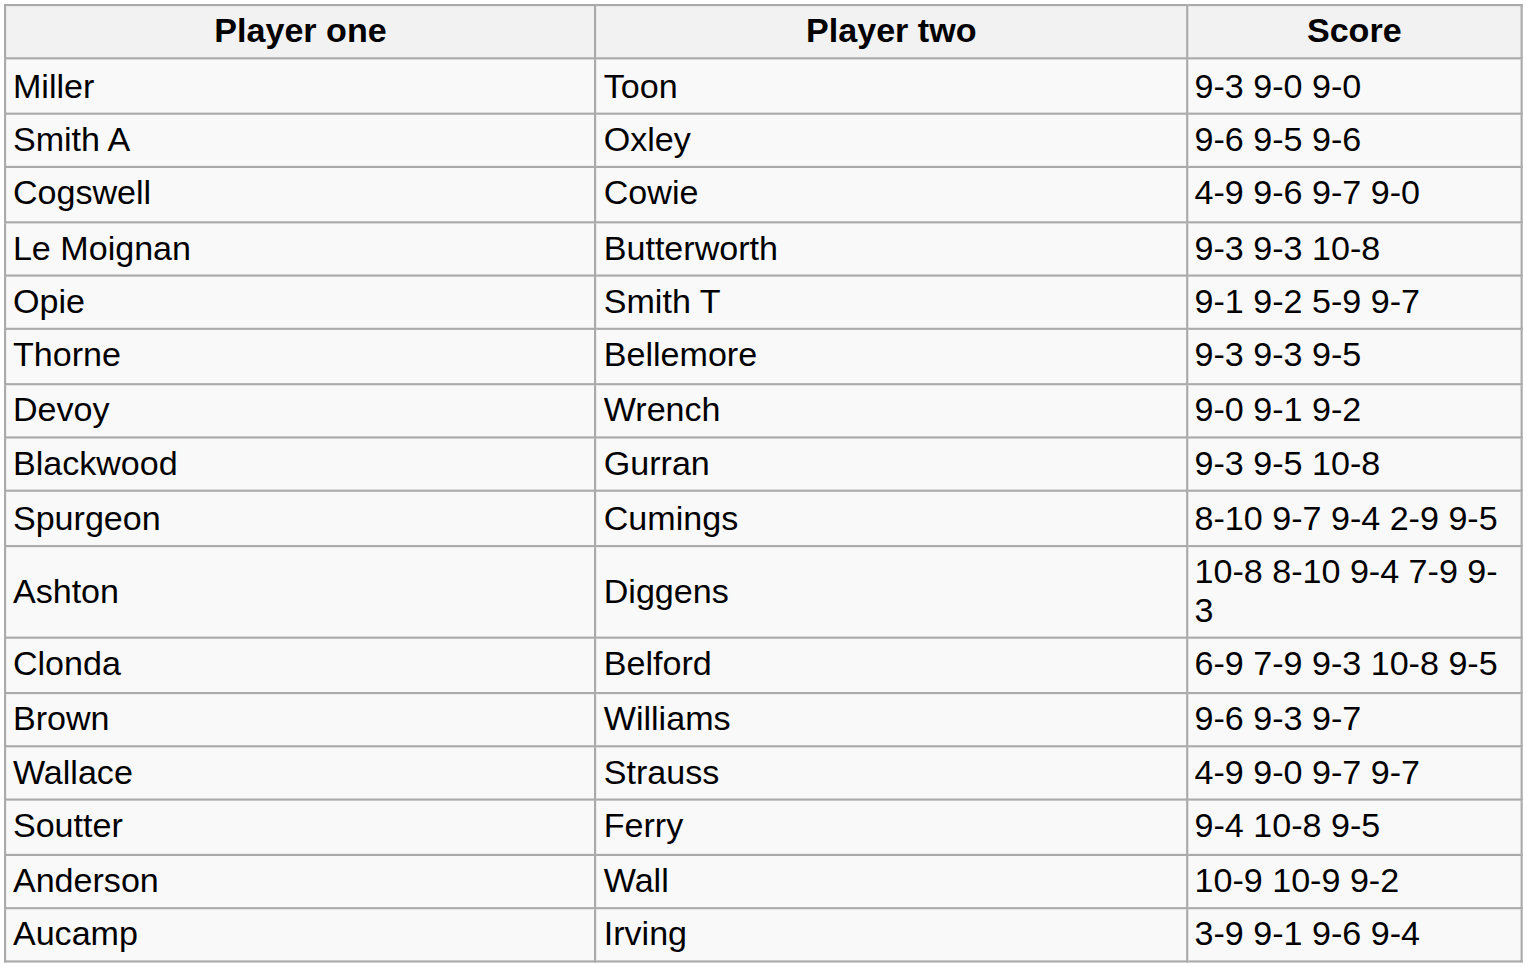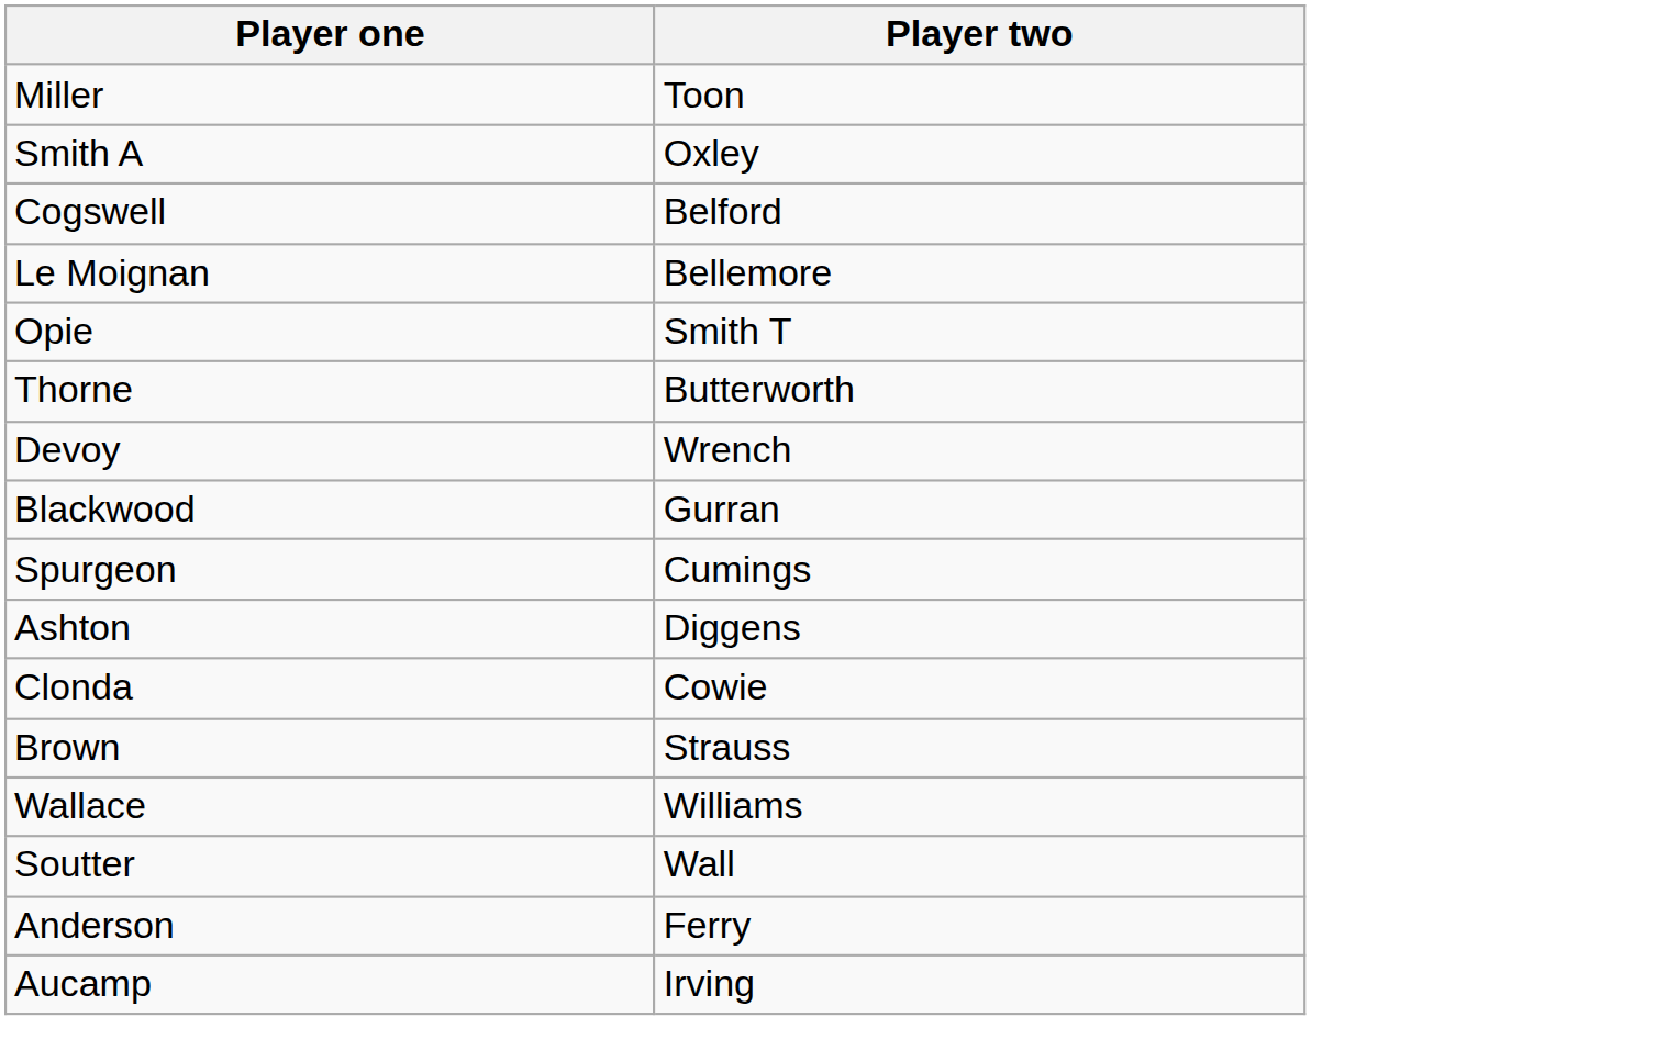- column: Score | 9-3 9-0 9-0 | 9-6 9-5 9-6 | 4-9 9-6 9-7 9-0 | 9-3 9-3 10-8 | 9-1 9-2 5-9 9-7 | 9-3 9-3 9-5 | 9-0 9-1 9-2 | 9-3 9-5 10-8 | 8-10 9-7 9-4 2-9 9-5 | 10-8 8-10 9-4 7-9 9-3 | 6-9 7-9 9-3 10-8 9-5 | 9-6 9-3 9-7 | 4-9 9-0 9-7 9-7 | 9-4 10-8 9-5 | 10-9 10-9 9-2 | 3-9 9-1 9-6 9-4
Cogswell | Player two: Cowie -> Belford
Le Moignan | Player two: Butterworth -> Bellemore
Thorne | Player two: Bellemore -> Butterworth
Clonda | Player two: Belford -> Cowie
Brown | Player two: Williams -> Strauss
Wallace | Player two: Strauss -> Williams
Soutter | Player two: Ferry -> Wall
Anderson | Player two: Wall -> Ferry
